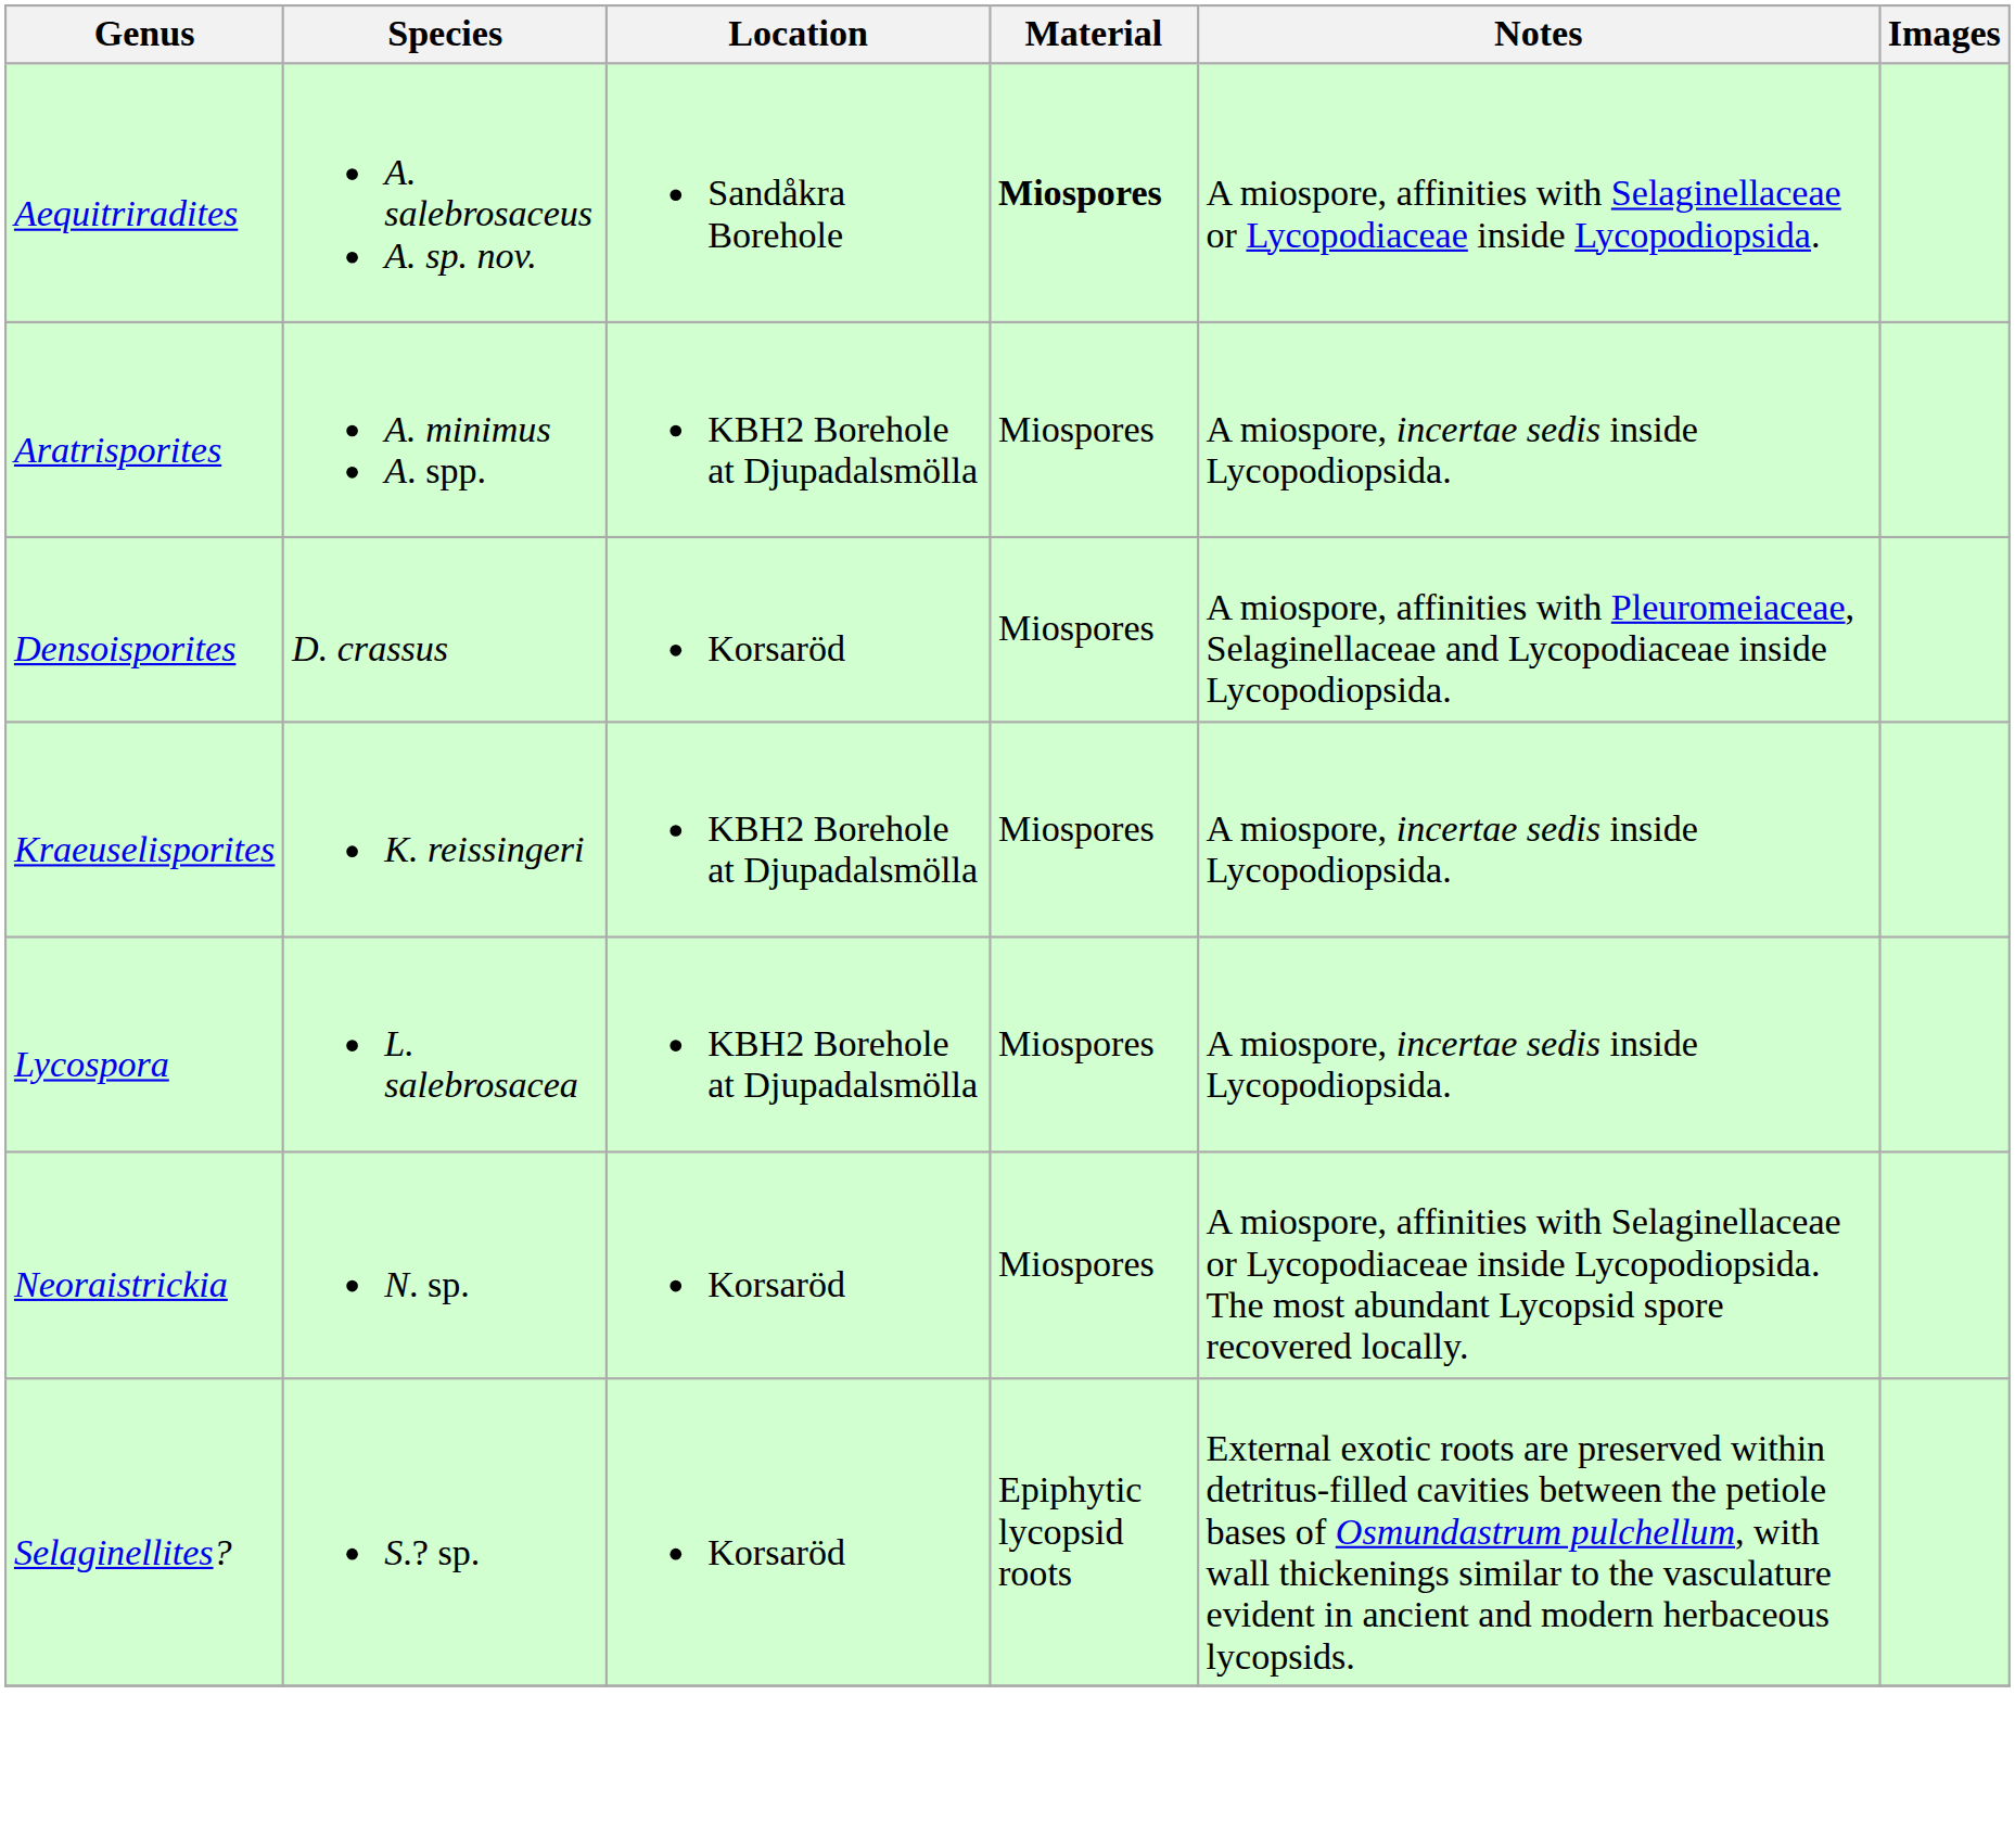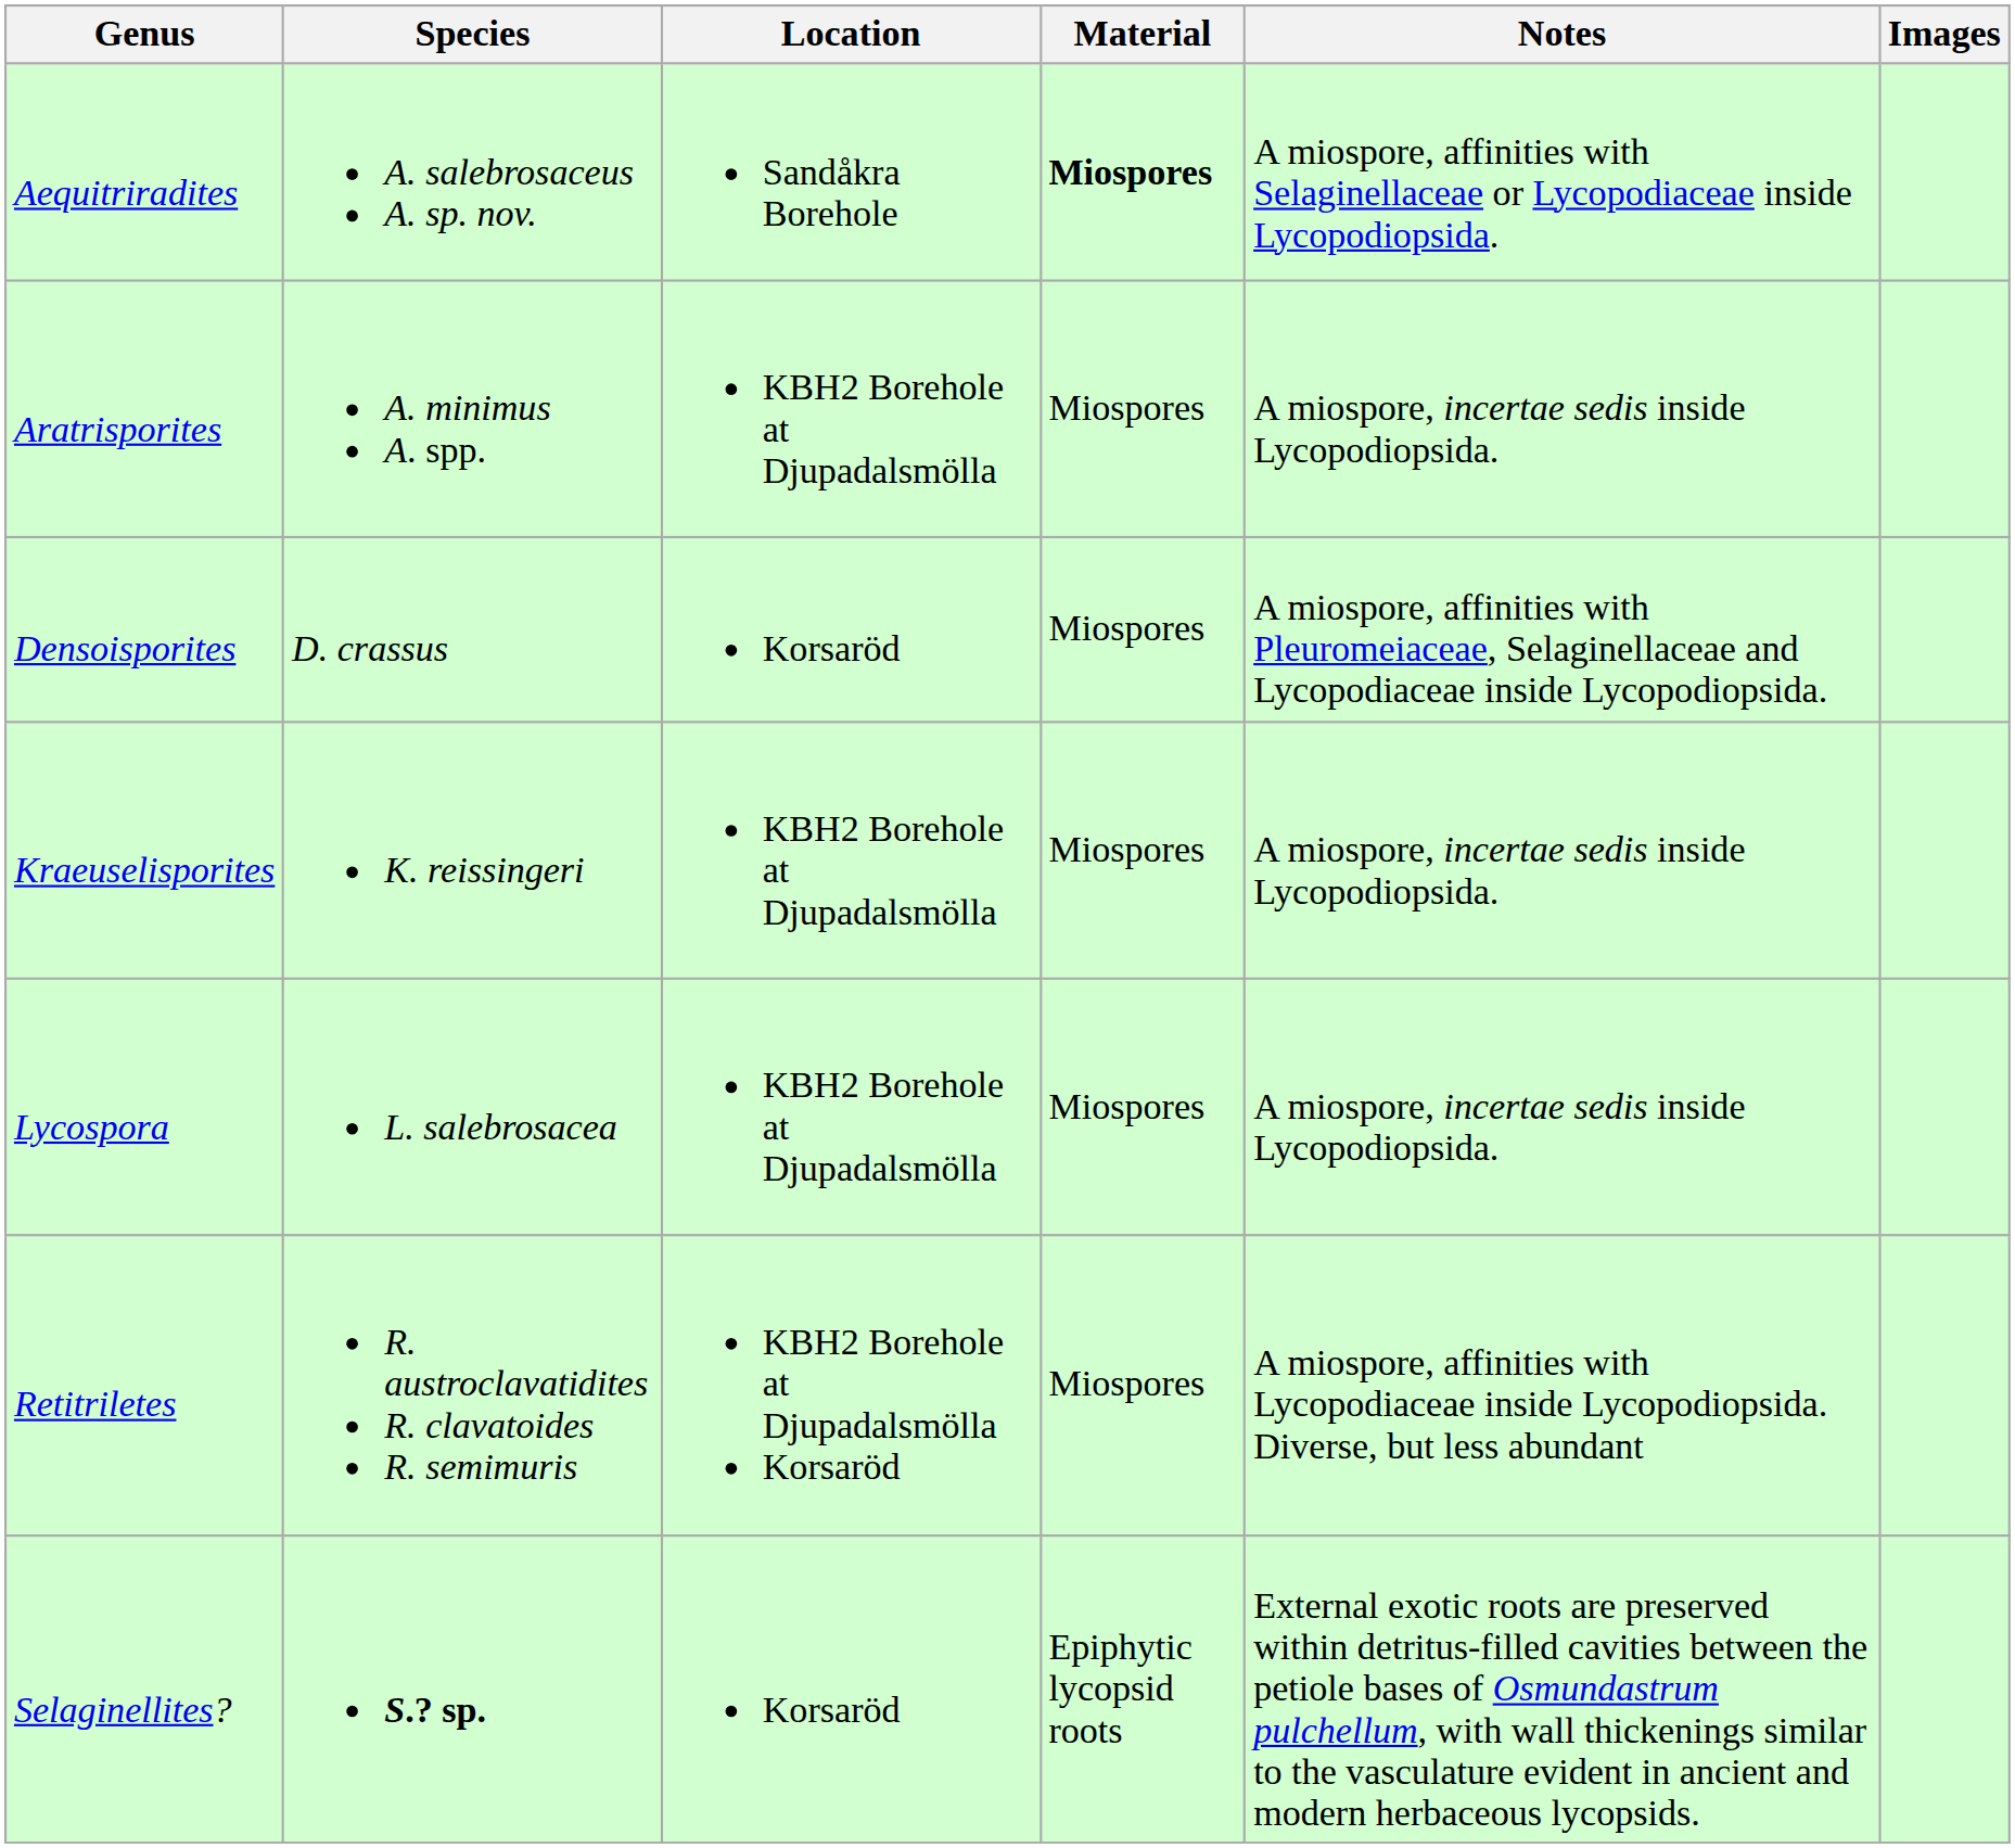- row: Neoraistrickia | N. sp. | Korsaröd | Miospores | A miospore, affinities with Selaginellaceae or Lycopodiaceae inside Lycopodiopsida. The most abundant Lycopsid spore recovered locally.
+ row: Retitriletes | R. austroclavatidites R. clavatoides R. semimuris | KBH2 Borehole at Djupadalsmölla Korsaröd | Miospores | A miospore, affinities with Lycopodiaceae inside Lycopodiopsida. Diverse, but less abundant
Selaginellites? | Species: normal -> bold
